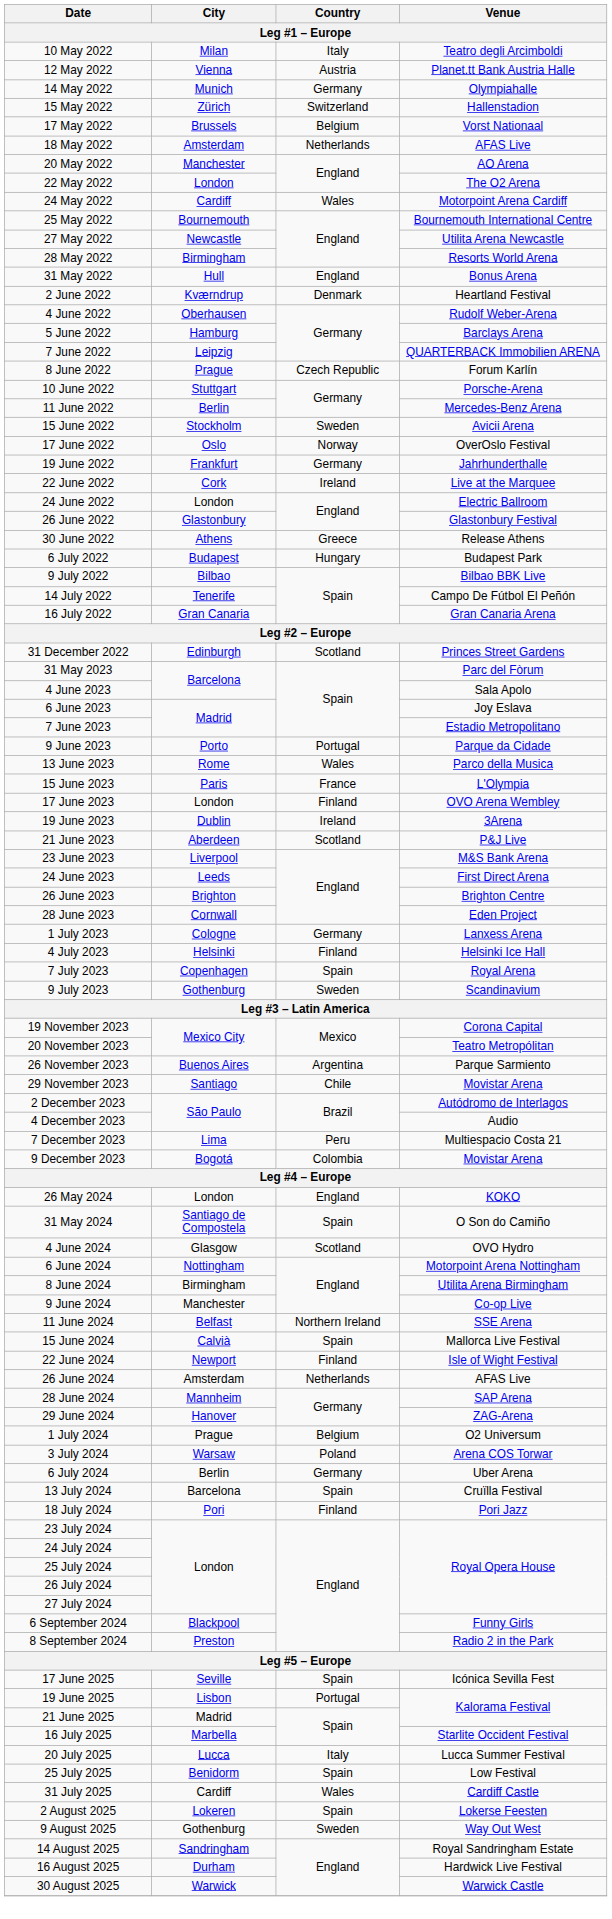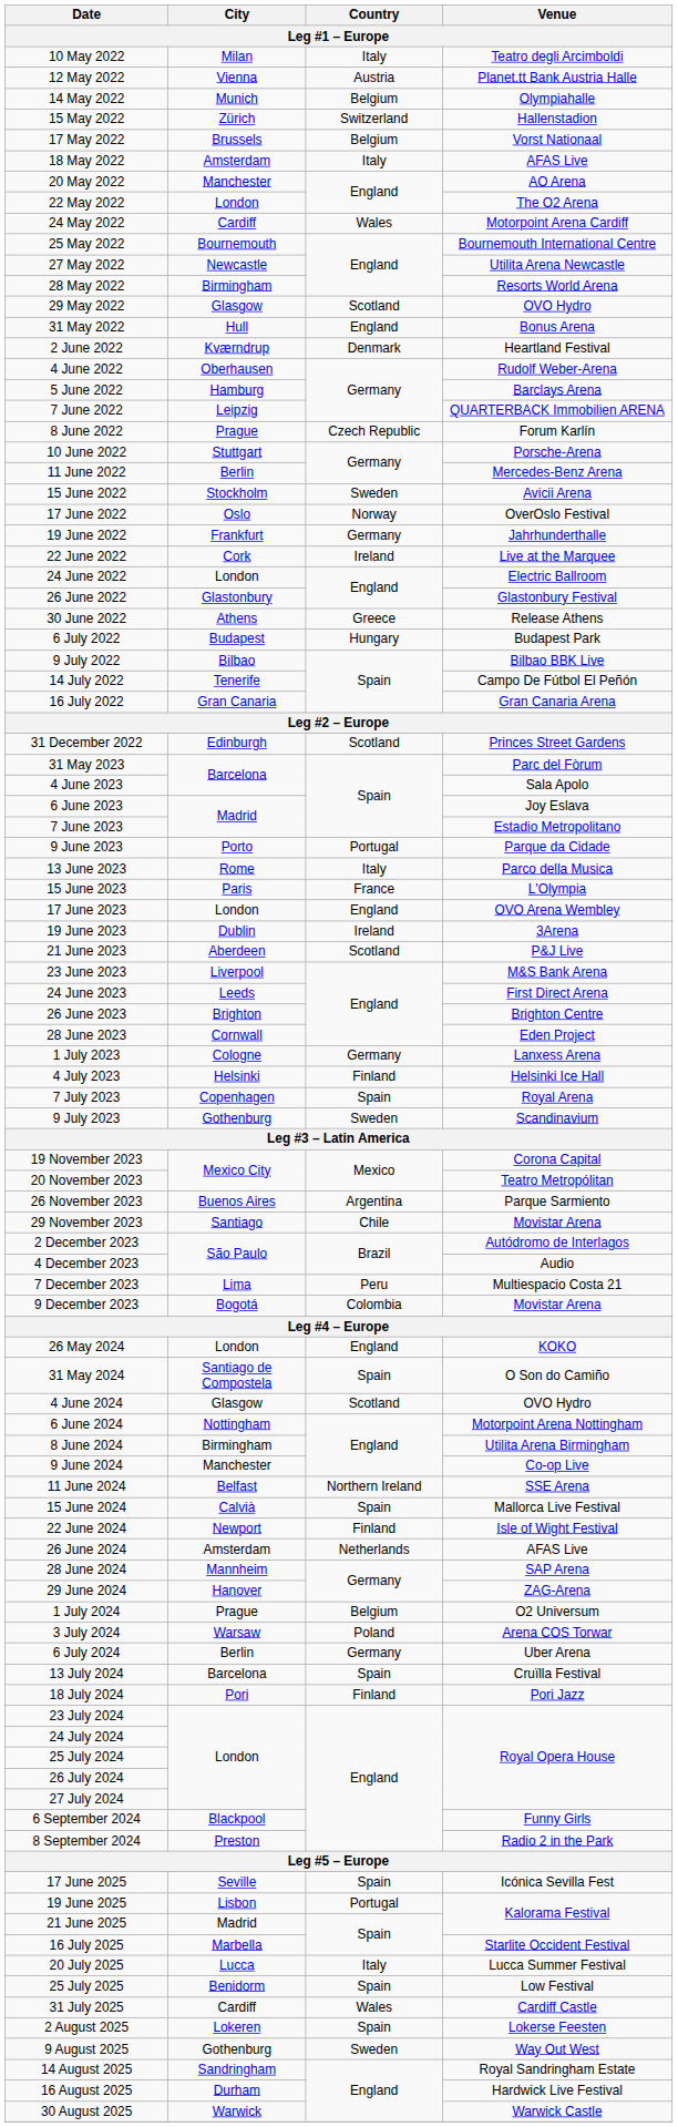14 May 2022 | Country: Germany -> Belgium
18 May 2022 | Country: Netherlands -> Italy
+ row: 29 May 2022 | Glasgow | Scotland | OVO Hydro
13 June 2023 | Country: Wales -> Italy
17 June 2023 | Country: Finland -> England
